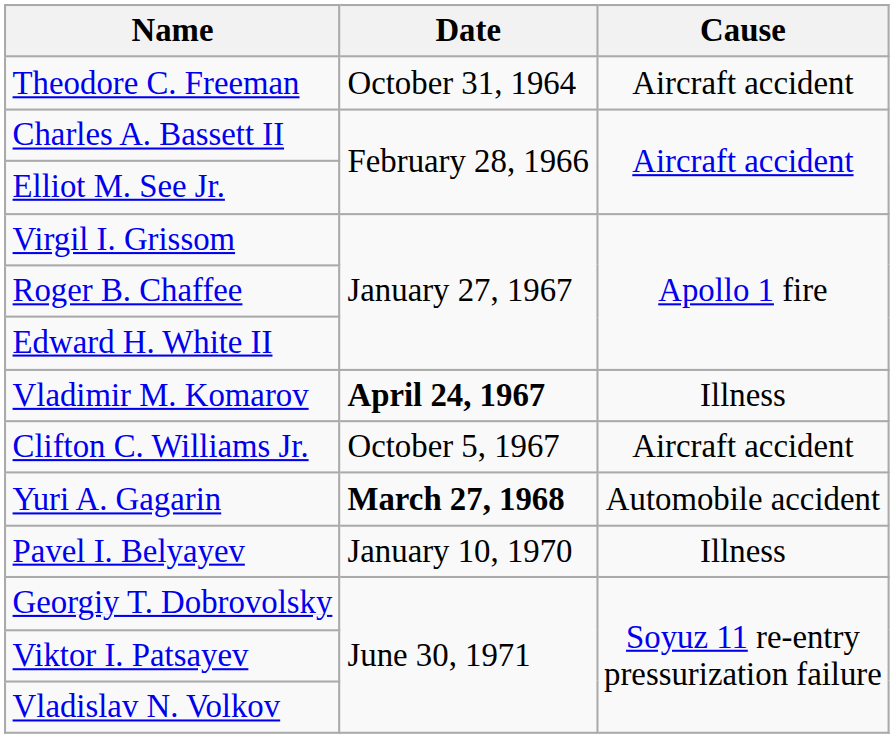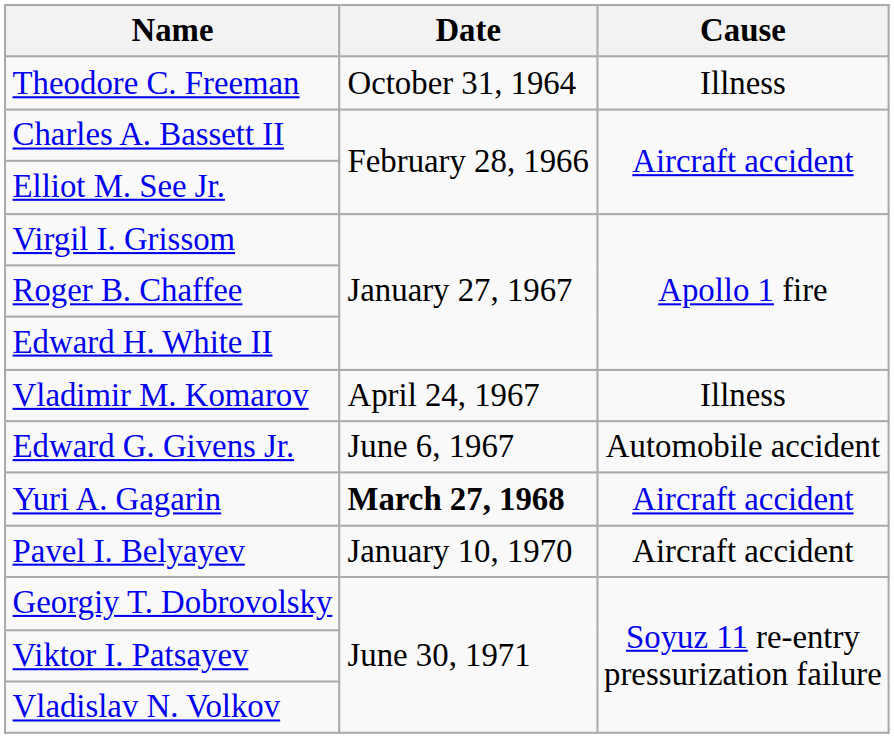Theodore C. Freeman | Cause: Aircraft accident -> Illness
Vladimir M. Komarov | Date: bold -> normal
+ row: Edward G. Givens Jr. | June 6, 1967 | Automobile accident
- row: Clifton C. Williams Jr. | October 5, 1967 | Aircraft accident
Yuri A. Gagarin | Cause: Automobile accident -> Aircraft accident
Pavel I. Belyayev | Cause: Illness -> Aircraft accident
